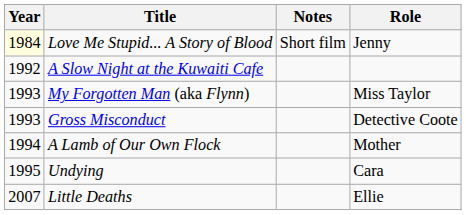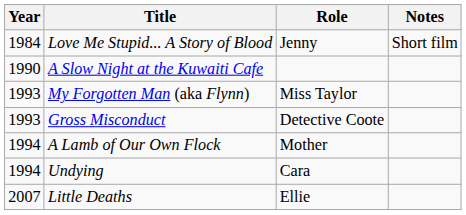columns swapped: Role <-> Notes
Love Me Stupid... A Story of Blood | Year: lightyellow background -> no background
A Slow Night at the Kuwaiti Cafe | Year: 1992 -> 1990
Undying | Year: 1995 -> 1994
